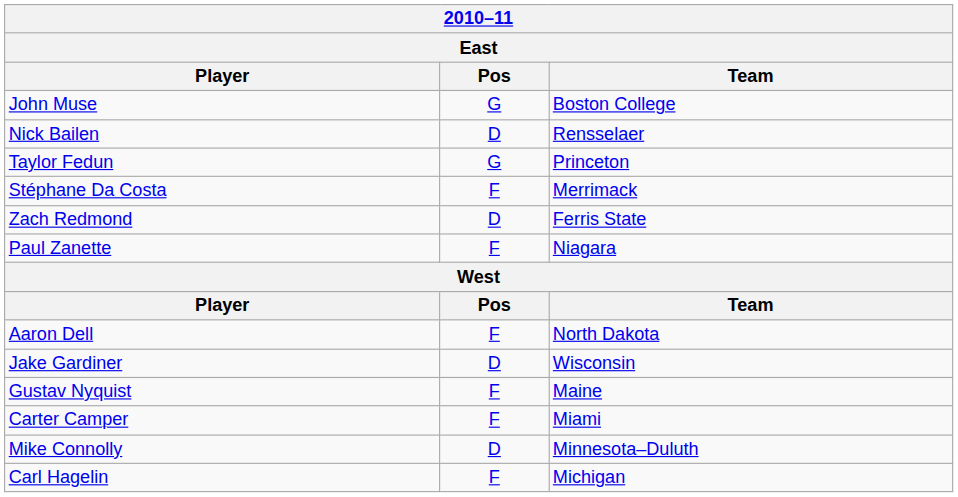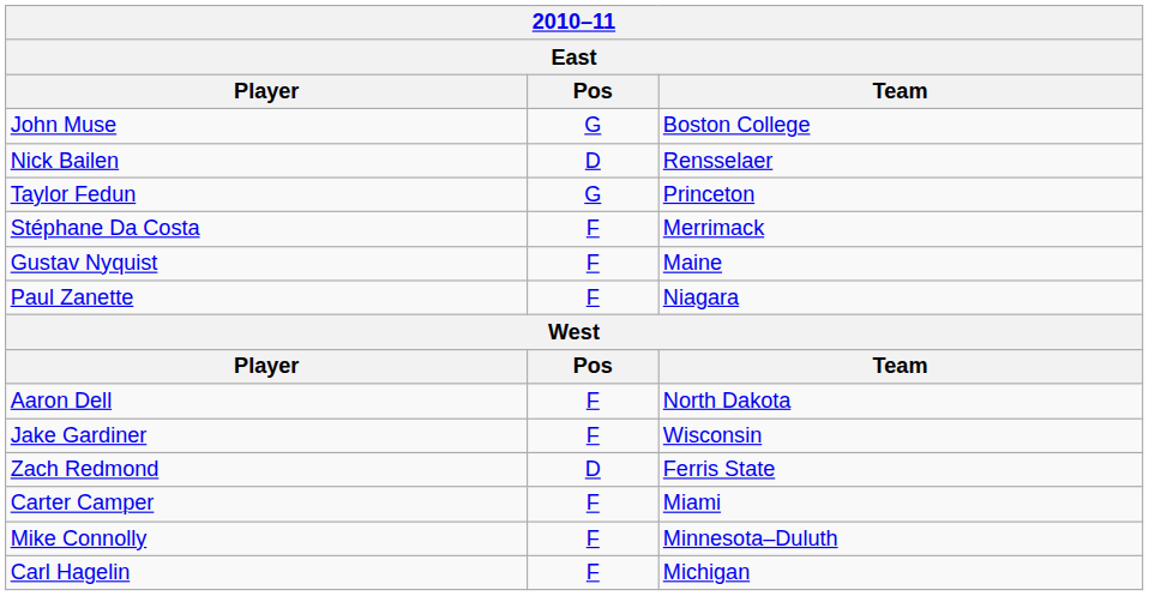rows swapped: Gustav Nyquist <-> Zach Redmond
Jake Gardiner | Pos: D -> F
Mike Connolly | Pos: D -> F
